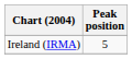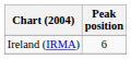Ireland (IRMA) | Peak position: 5 -> 6
